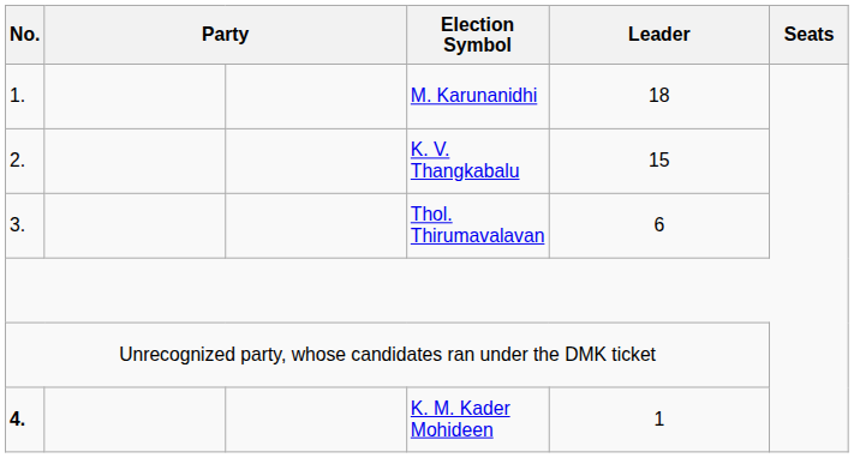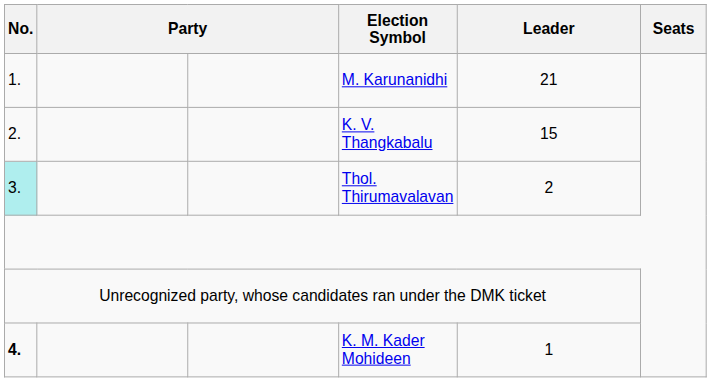M. Karunanidhi | Leader: 18 -> 21
Thol. Thirumavalavan | No.: no background -> paleturquoise background
Thol. Thirumavalavan | Leader: 6 -> 2
